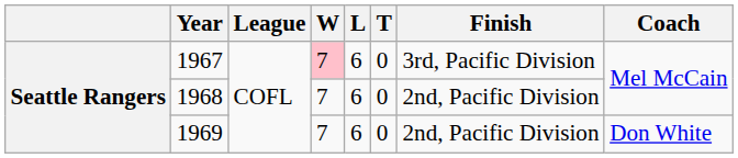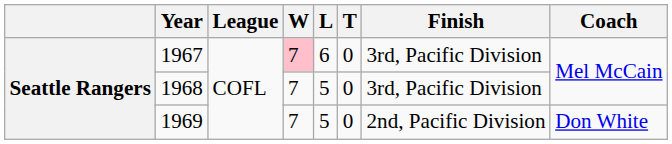1968 | L: 6 -> 5
1968 | Finish: 2nd, Pacific Division -> 3rd, Pacific Division
1969 | L: 6 -> 5
